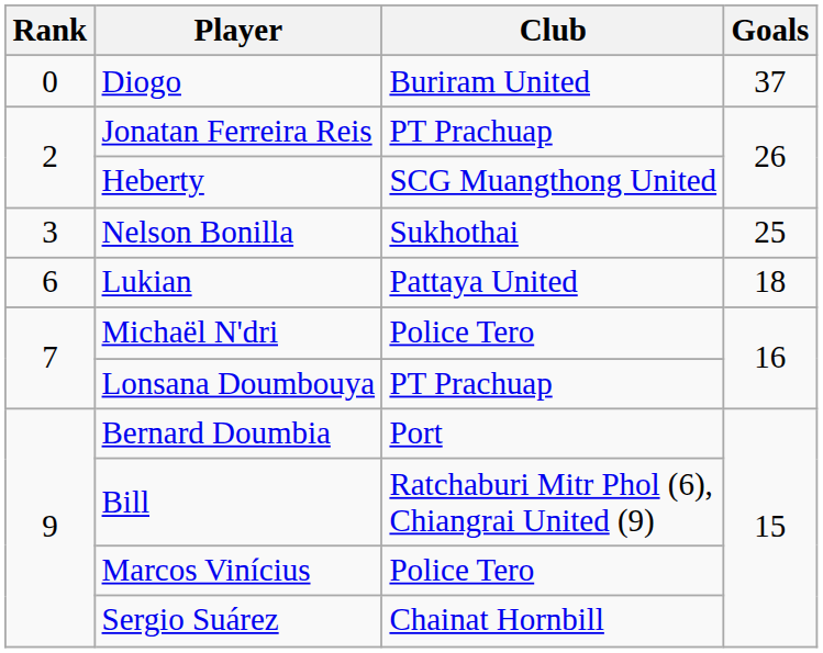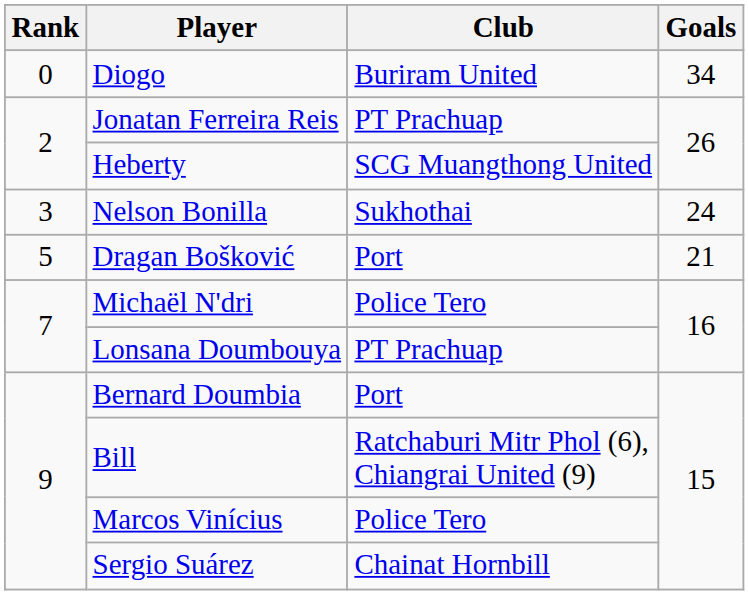Diogo | Goals: 37 -> 34
Nelson Bonilla | Goals: 25 -> 24
+ row: 5 | Dragan Bošković | Port | 21
- row: 6 | Lukian | Pattaya United | 18
